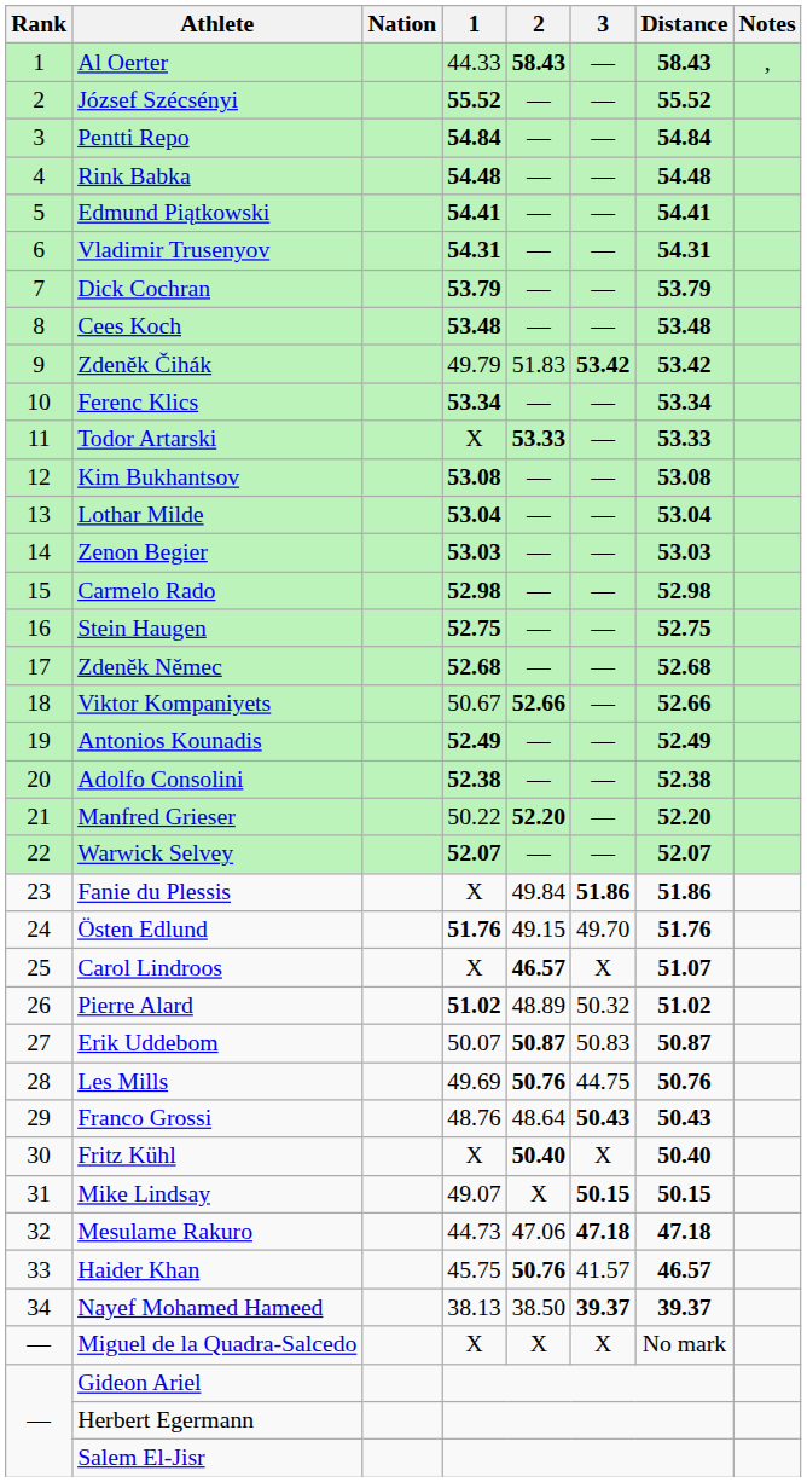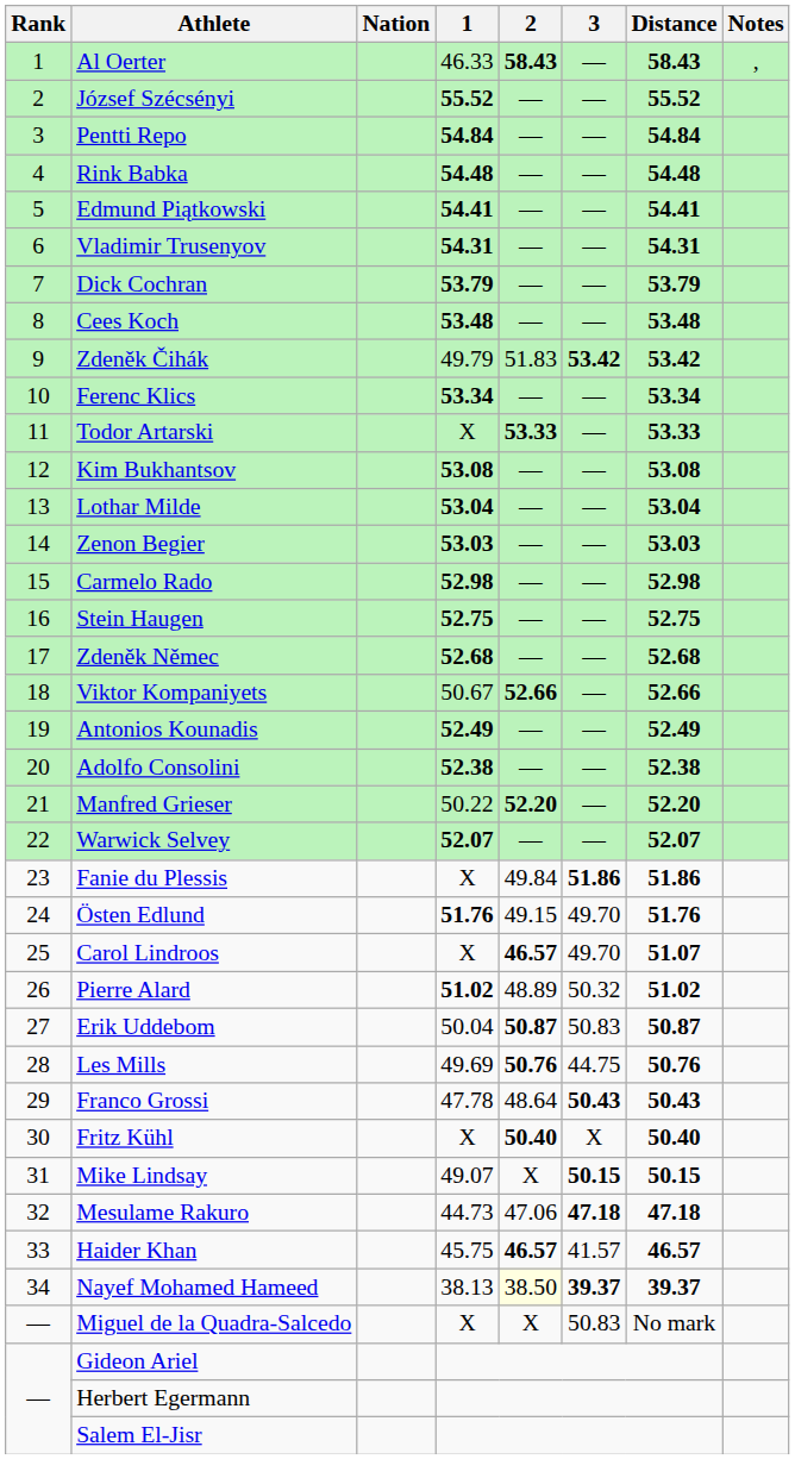Al Oerter | 1: 44.33 -> 46.33
Carol Lindroos | 3: X -> 49.70
Erik Uddebom | 1: 50.07 -> 50.04
Franco Grossi | 1: 48.76 -> 47.78
Haider Khan | 2: 50.76 -> 46.57
Nayef Mohamed Hameed | 2: no background -> lightyellow background
Miguel de la Quadra-Salcedo | 3: X -> 50.83
